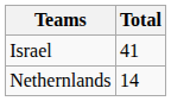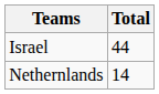Israel | Total: 41 -> 44
